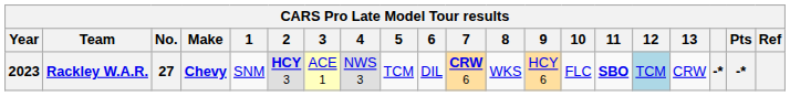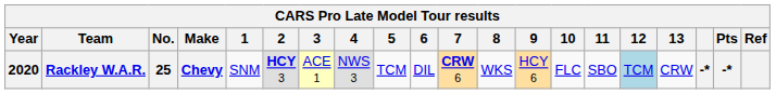Rackley W.A.R. | Year: 2023 -> 2020
Rackley W.A.R. | No.: 27 -> 25
Rackley W.A.R. | 11: bold -> normal
